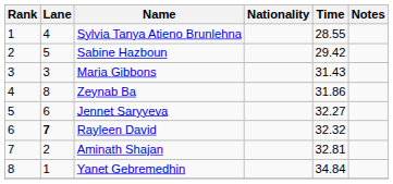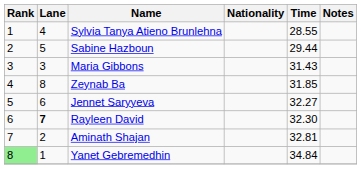Sabine Hazboun | Time: 29.42 -> 29.44
Zeynab Ba | Time: 31.86 -> 31.85
Rayleen David | Time: 32.32 -> 32.30
Yanet Gebremedhin | Rank: no background -> lightgreen background
